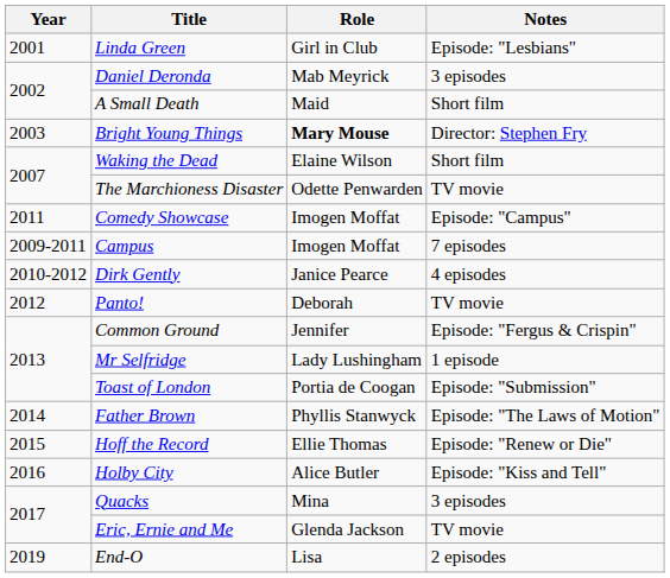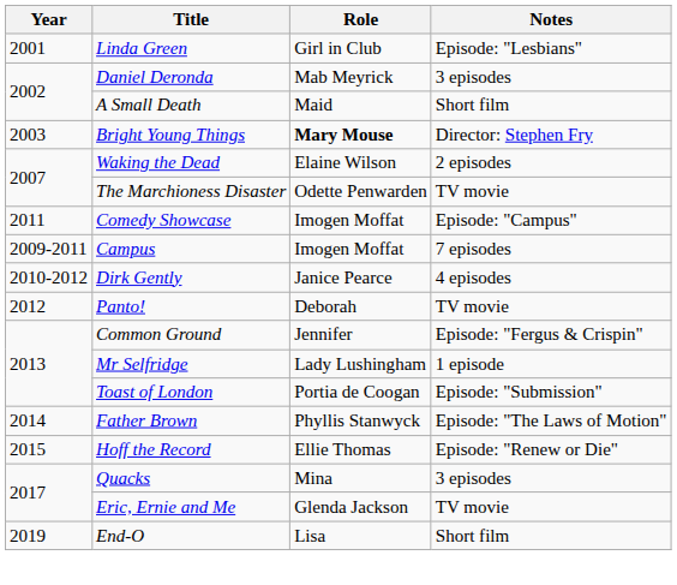Waking the Dead | Notes: Short film -> 2 episodes
- row: 2016 | Holby City | Alice Butler | Episode: "Kiss and Tell"
End-O | Notes: 2 episodes -> Short film
